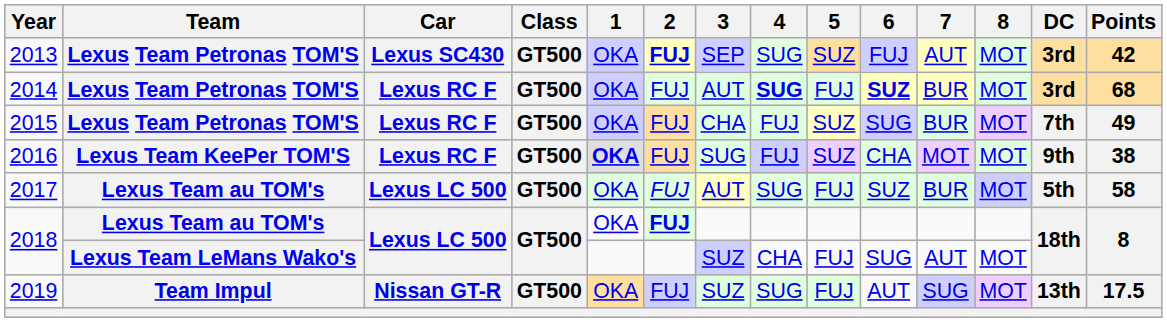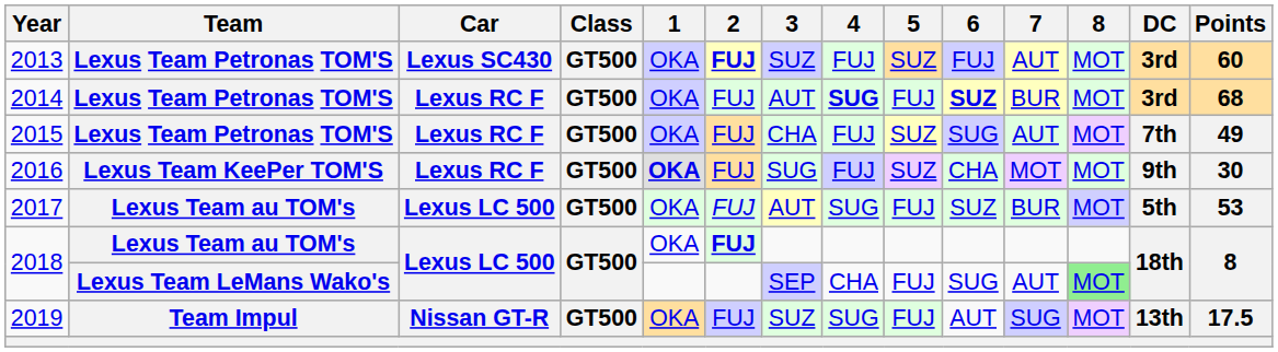2013 | 3: SEP -> SUZ
2013 | 4: SUG -> FUJ
2013 | Points: 42 -> 60
2015 | 7: BUR -> AUT
2016 | Points: 38 -> 30
2017 | Points: 58 -> 53
2018 / Lexus Team LeMans Wako's | 3: SUZ -> SEP
2018 / Lexus Team LeMans Wako's | 8: no background -> lightgreen background
